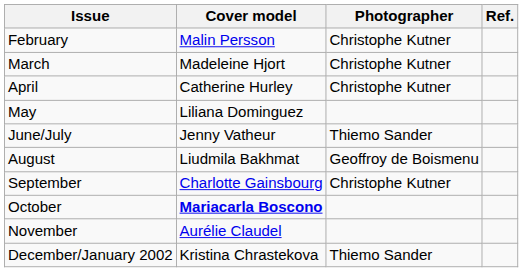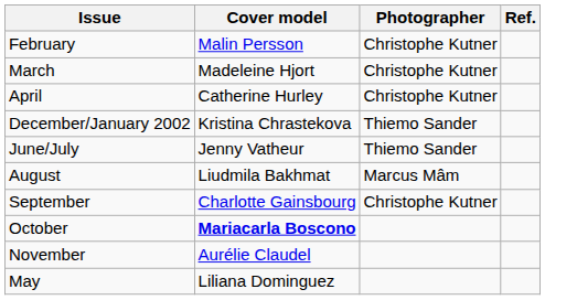rows swapped: May <-> December/January 2002
August | Photographer: Geoffroy de Boismenu -> Marcus Mâm
